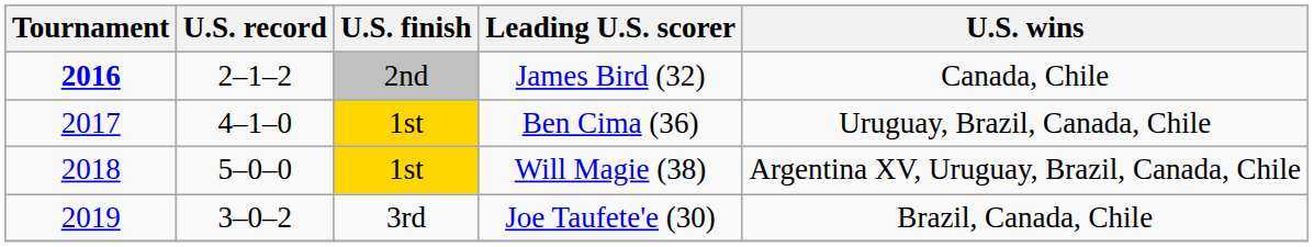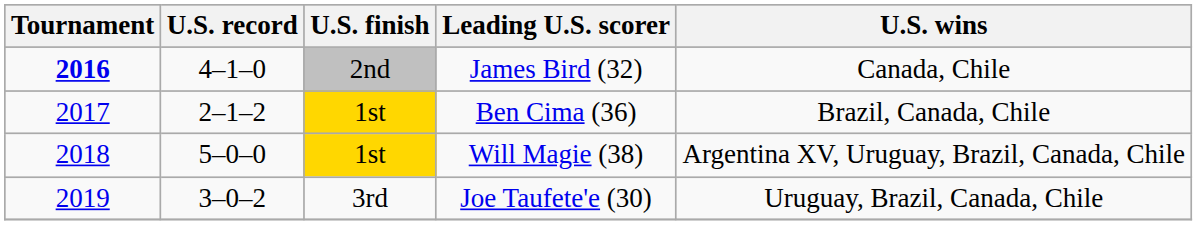James Bird (32) | U.S. record: 2–1–2 -> 4–1–0
Ben Cima (36) | U.S. record: 4–1–0 -> 2–1–2
Ben Cima (36) | U.S. wins: Uruguay, Brazil, Canada, Chile -> Brazil, Canada, Chile
Joe Taufete'e (30) | U.S. wins: Brazil, Canada, Chile -> Uruguay, Brazil, Canada, Chile
